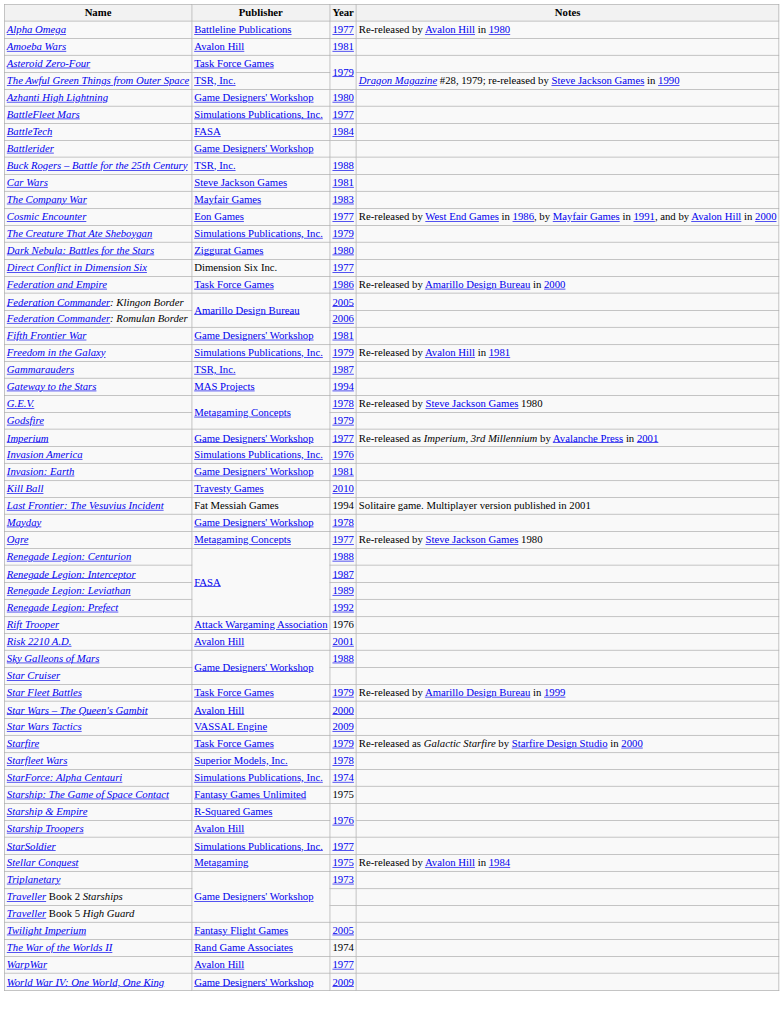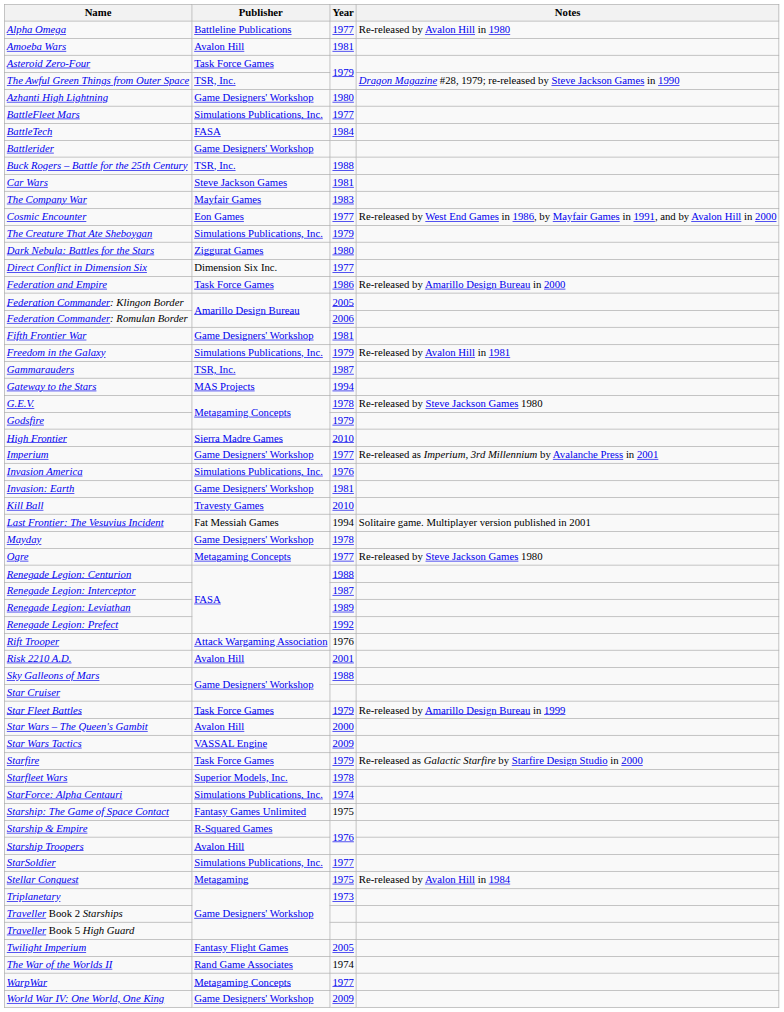+ row: High Frontier | Sierra Madre Games | 2010
WarpWar | Publisher: Avalon Hill -> Metagaming Concepts
